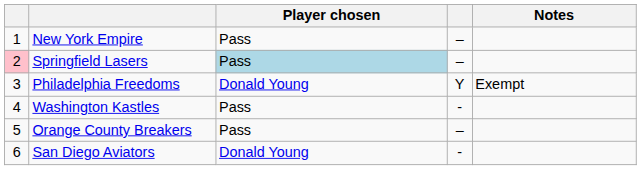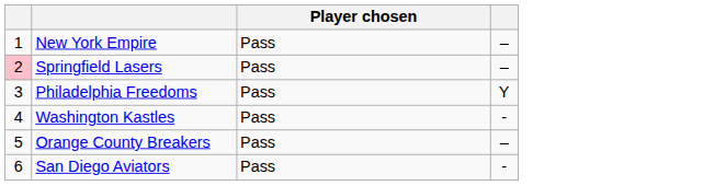- column: Notes | Exempt
Springfield Lasers | Player chosen: lightblue background -> no background
Philadelphia Freedoms | Player chosen: Donald Young -> Pass
San Diego Aviators | Player chosen: Donald Young -> Pass
